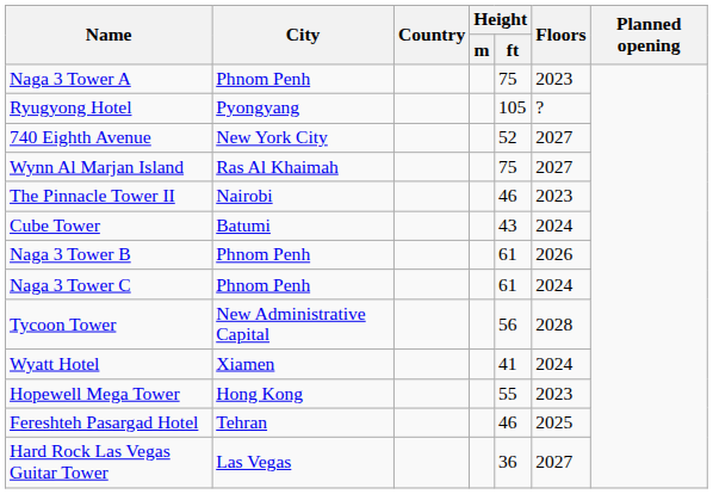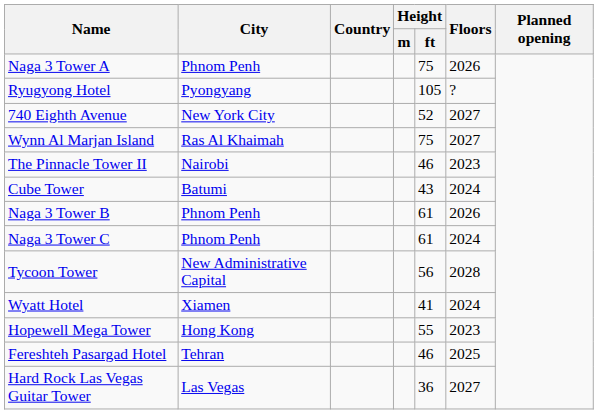Naga 3 Tower A | Floors: 2023 -> 2026
